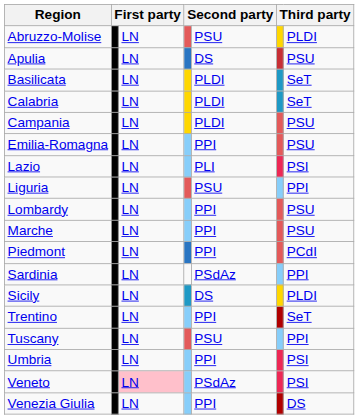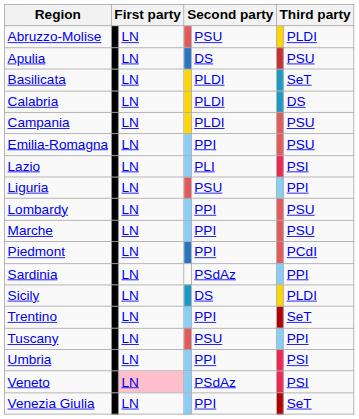Calabria | column 7: SeT -> DS
Venezia Giulia | column 7: DS -> SeT
